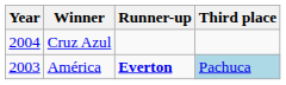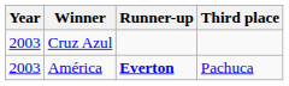Cruz Azul | Year: 2004 -> 2003
América | Third place: lightblue background -> no background
